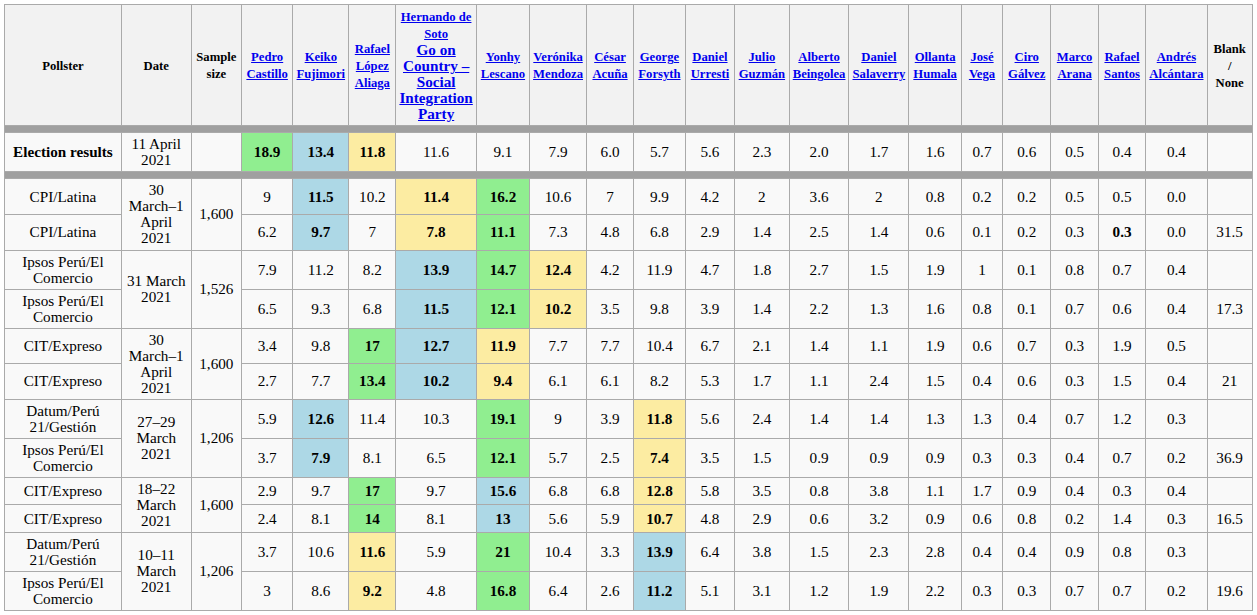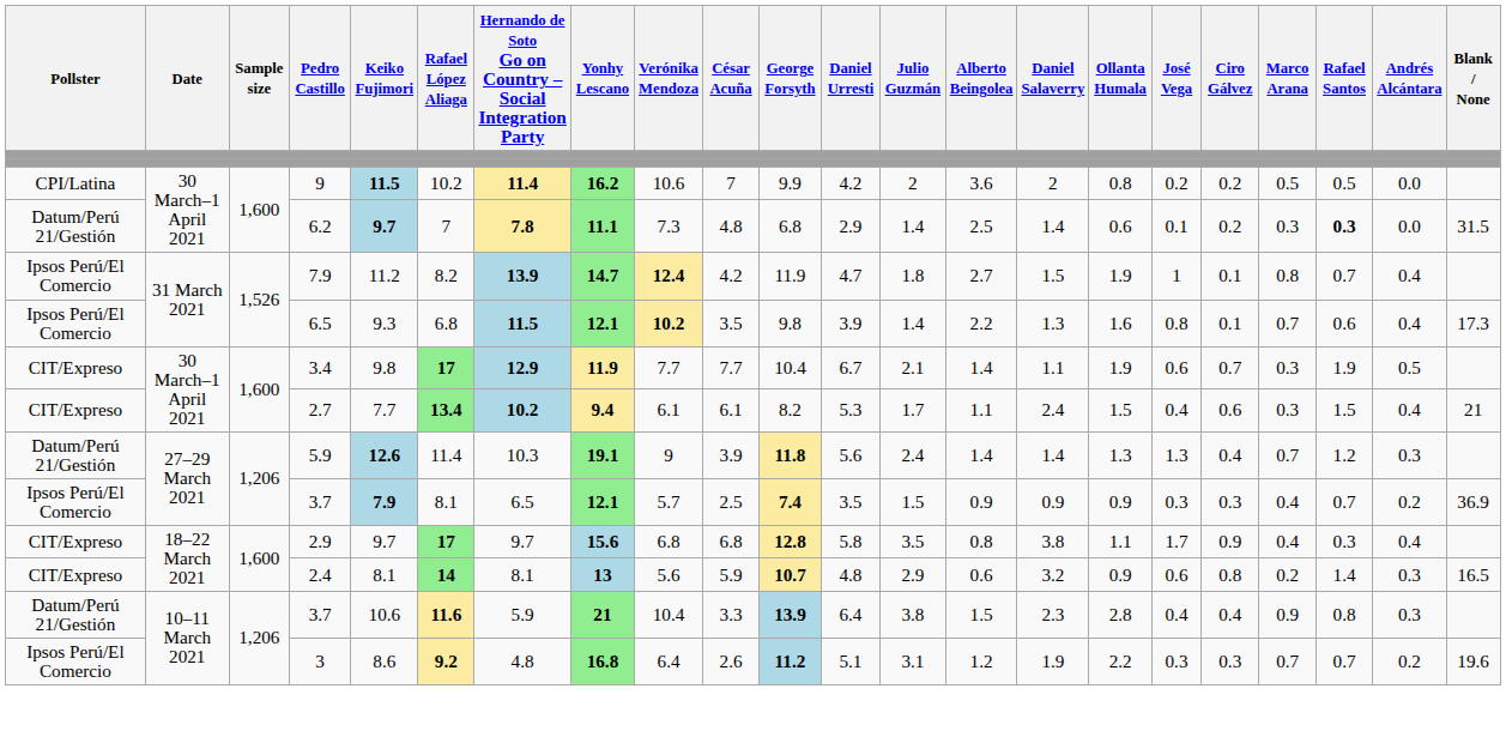- row: Election results | 11 April 2021 | 18.9 | 13.4 | 11.8 | 11.6 | 9.1 | 7.9 | 6.0 | 5.7 | 5.6 | 2.3 | 2.0 | 1.7 | 1.6 | 0.7 | 0.6 | 0.5 | 0.4 | 0.4
6.2 | Pollster: CPI/Latina -> Datum/Perú 21/Gestión
3.4 | Hernando de Soto Go on Country – Social Integration Party: 12.7 -> 12.9
